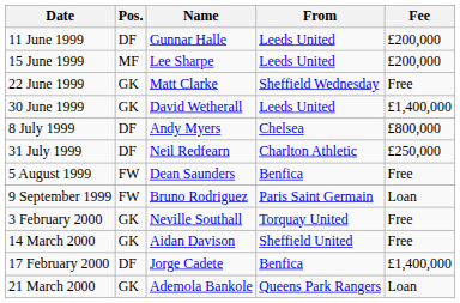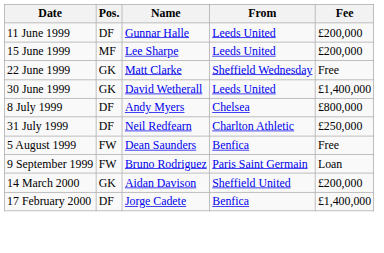- row: 3 February 2000 | GK | Neville Southall | Torquay United | Free
14 March 2000 | Fee: Free -> £200,000
- row: 21 March 2000 | GK | Ademola Bankole | Queens Park Rangers | Loan
